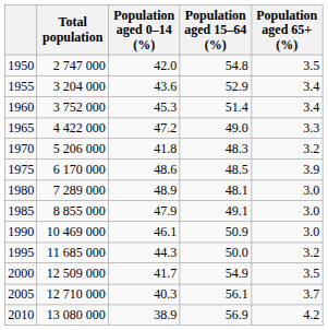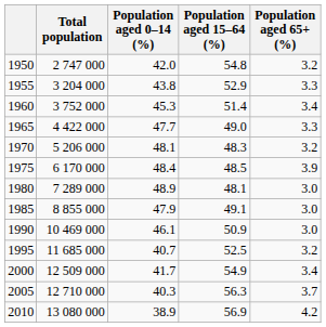1950 | Population aged 65+ (%): 3.5 -> 3.2
1955 | Population aged 0–14 (%): 43.6 -> 43.8
1955 | Population aged 65+ (%): 3.4 -> 3.3
1965 | Population aged 0–14 (%): 47.2 -> 47.7
1970 | Population aged 0–14 (%): 41.8 -> 48.1
1975 | Population aged 0–14 (%): 48.6 -> 48.4
1995 | Population aged 0–14 (%): 44.3 -> 40.7
1995 | Population aged 15–64 (%): 50.0 -> 52.5
2000 | Population aged 65+ (%): 3.5 -> 3.4
2005 | Population aged 15–64 (%): 56.1 -> 56.3
